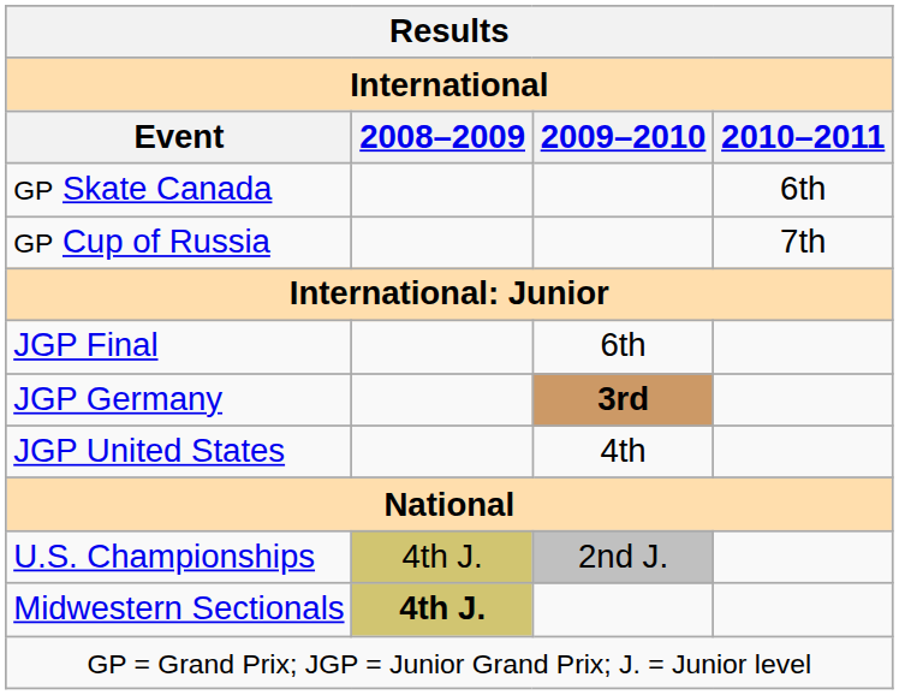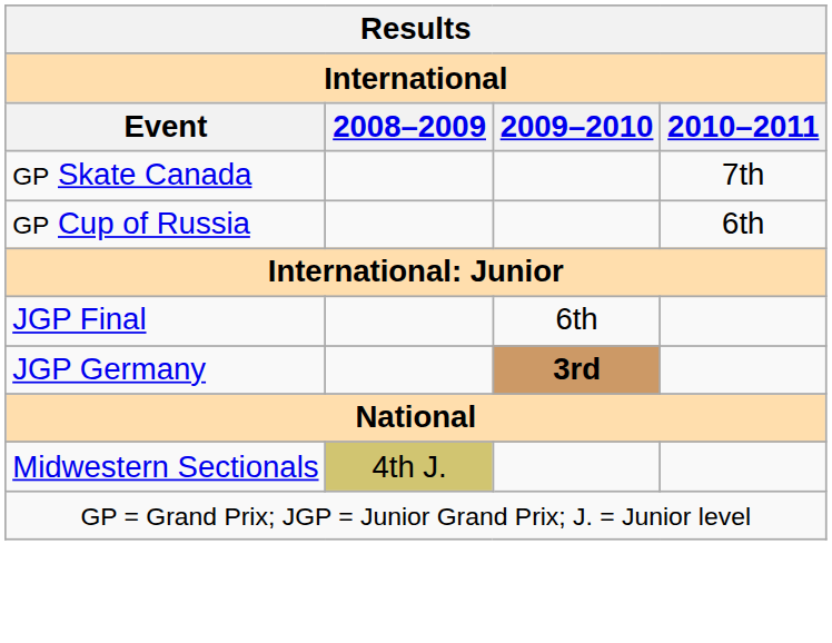GP Skate Canada | 2010–2011: 6th -> 7th
GP Cup of Russia | 2010–2011: 7th -> 6th
- row: JGP United States | 4th
- row: U.S. Championships | 4th J. | 2nd J.
Midwestern Sectionals | 2008–2009: bold -> normal
